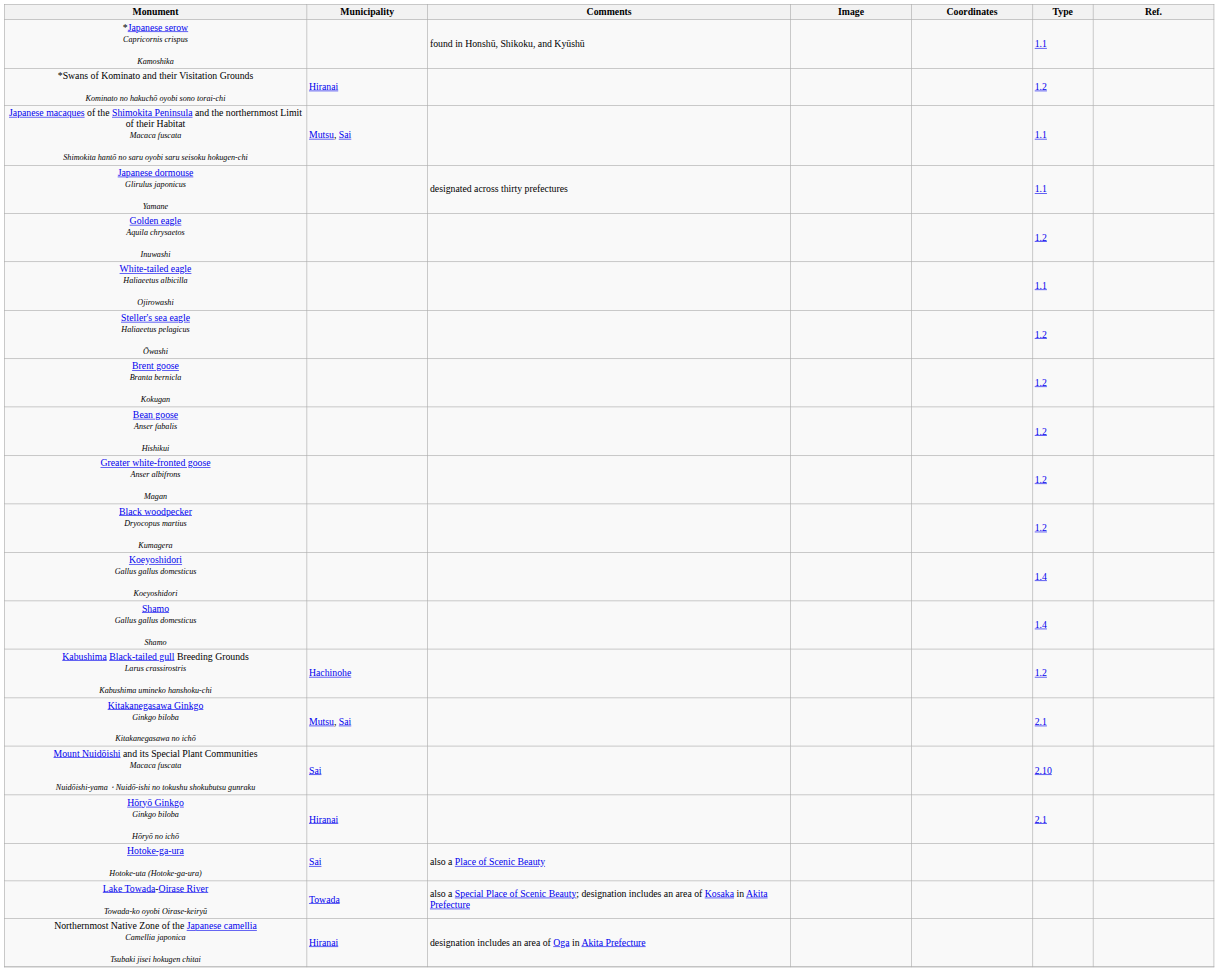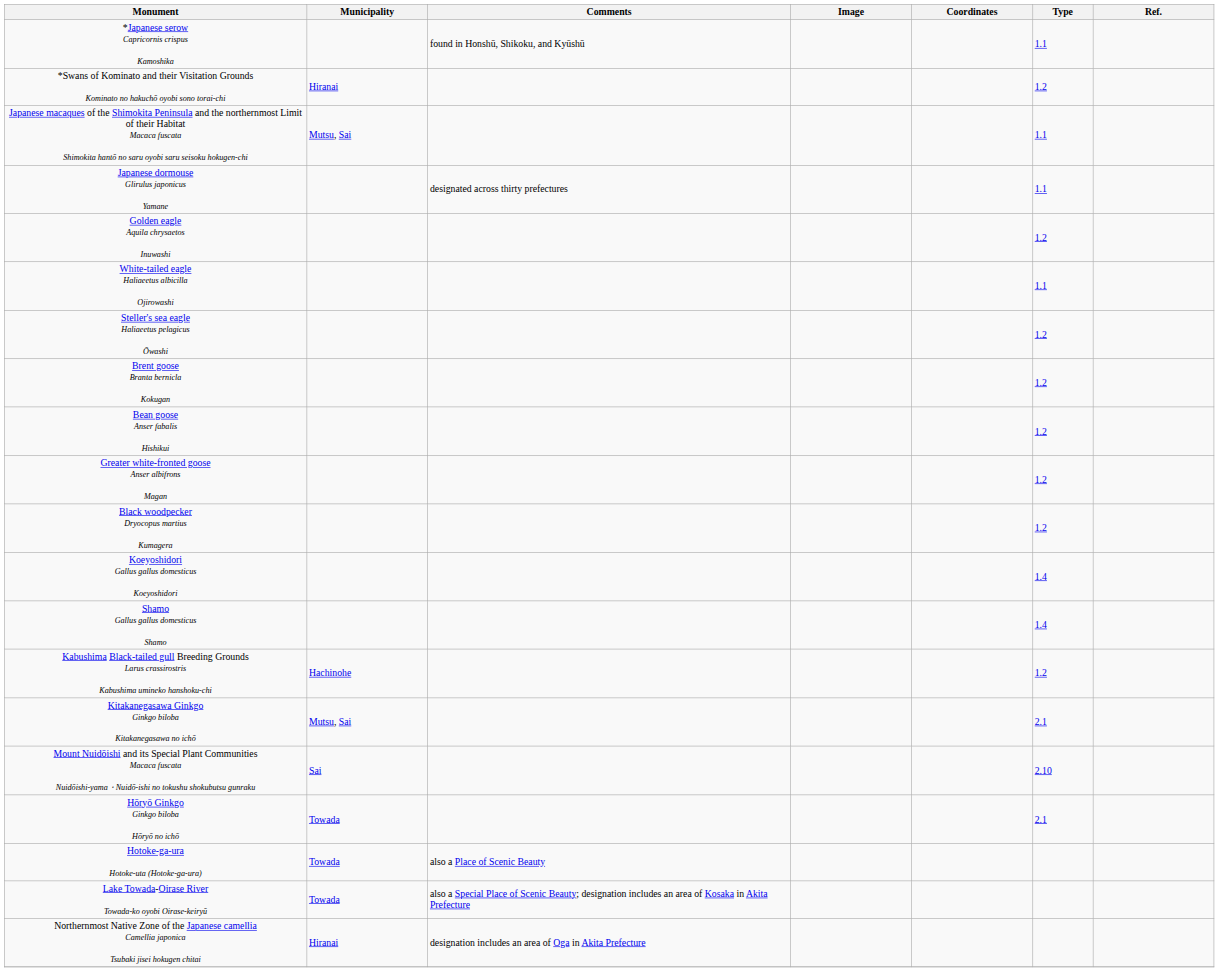Hōryō Ginkgo Ginkgo biloba Hōryō no ichō | Municipality: Hiranai -> Towada
Hotoke-ga-ura Hotoke-uta (Hotoke-ga-ura) | Municipality: Sai -> Towada
